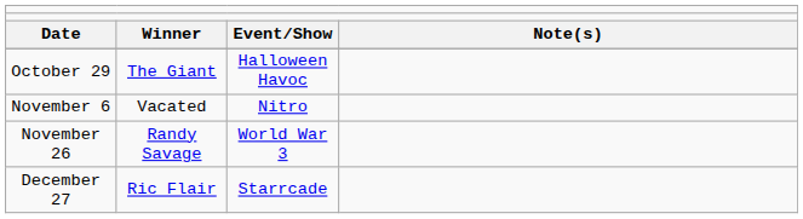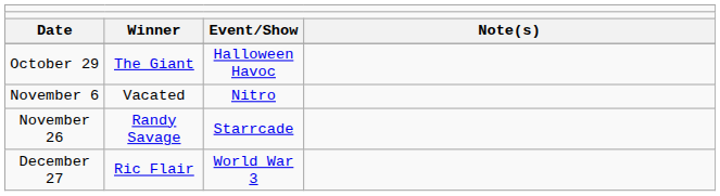November 26 | column 3: World War 3 -> Starrcade
December 27 | column 3: Starrcade -> World War 3
